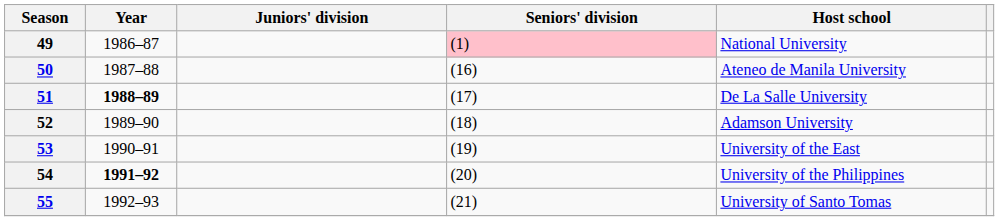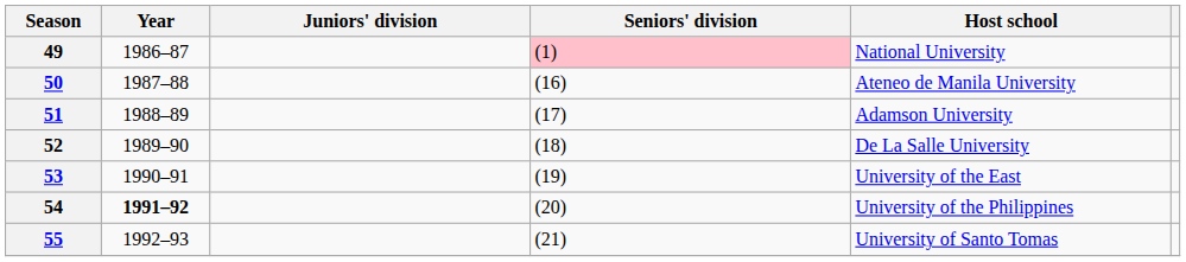51 | Year: bold -> normal
51 | Host school: De La Salle University -> Adamson University
52 | Host school: Adamson University -> De La Salle University
